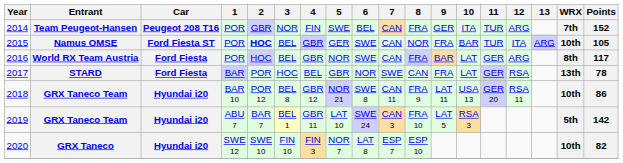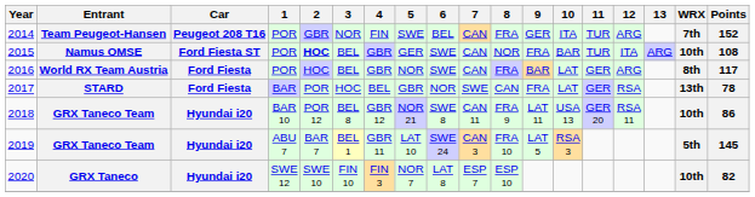2015 | Points: 105 -> 108
2019 | Points: 142 -> 145
